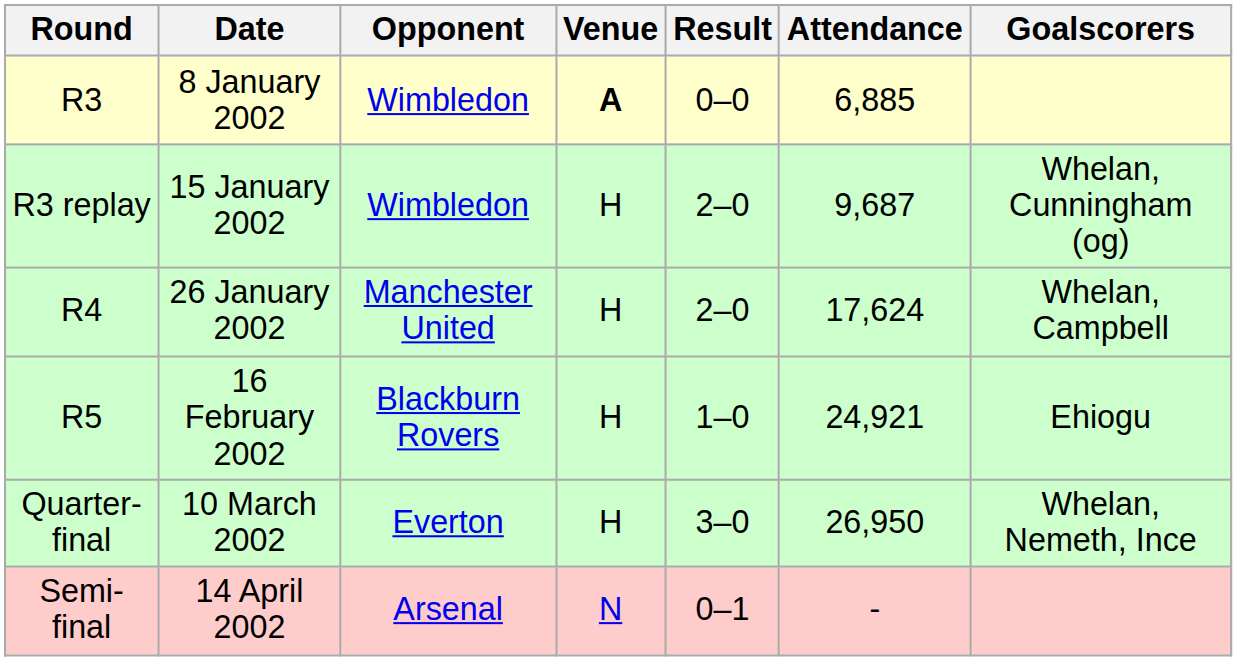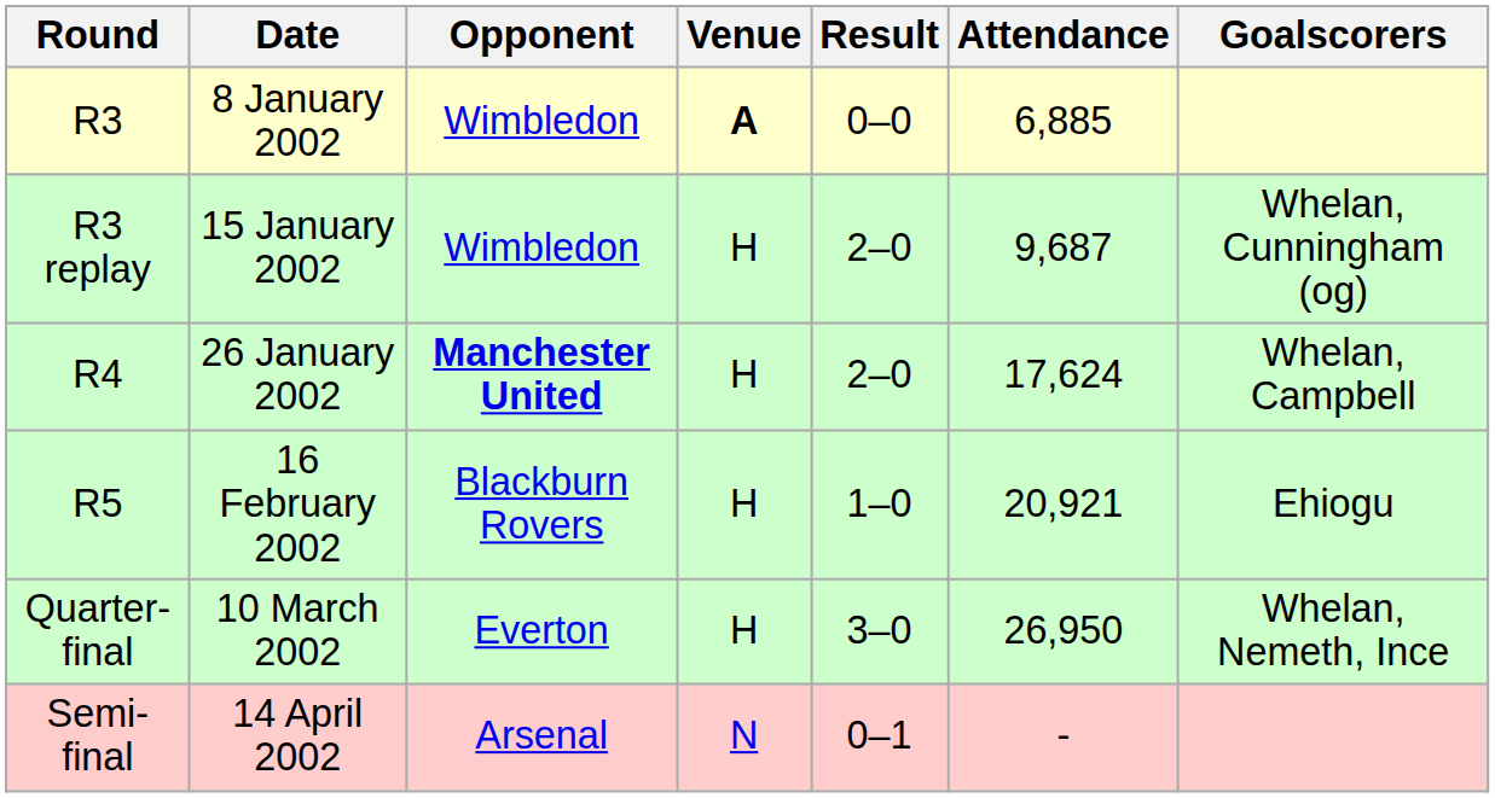R4 | Opponent: normal -> bold
R5 | Attendance: 24,921 -> 20,921
